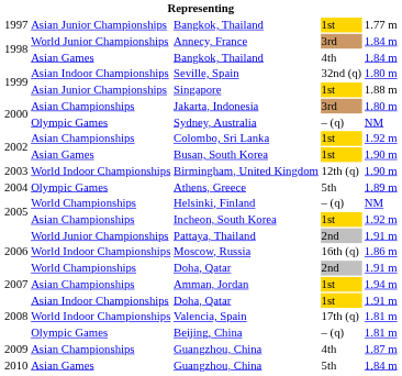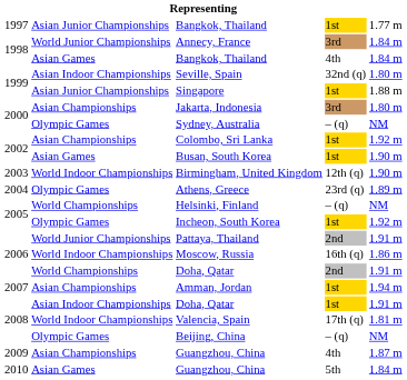Athens, Greece | column 4: 5th -> 23rd (q)
Incheon, South Korea | column 2: Asian Championships -> Olympic Games
Beijing, China | column 5: 1.81 m -> NM
